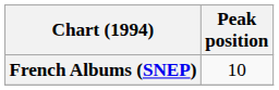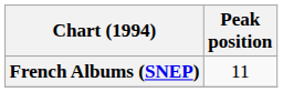French Albums (SNEP) | Peak position: 10 -> 11
